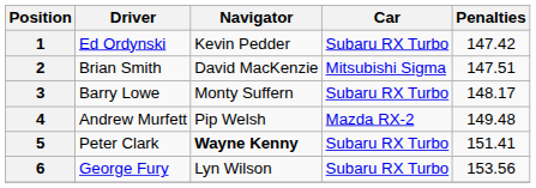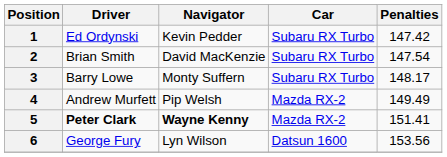2 | Car: Mitsubishi Sigma -> Subaru RX Turbo
2 | Penalties: 147.51 -> 147.54
4 | Penalties: 149.48 -> 149.49
5 | Driver: normal -> bold
5 | Car: Subaru RX Turbo -> Mazda RX-2
6 | Car: Subaru RX Turbo -> Datsun 1600
